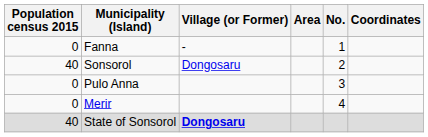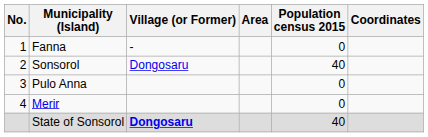columns swapped: No. <-> Population census 2015
